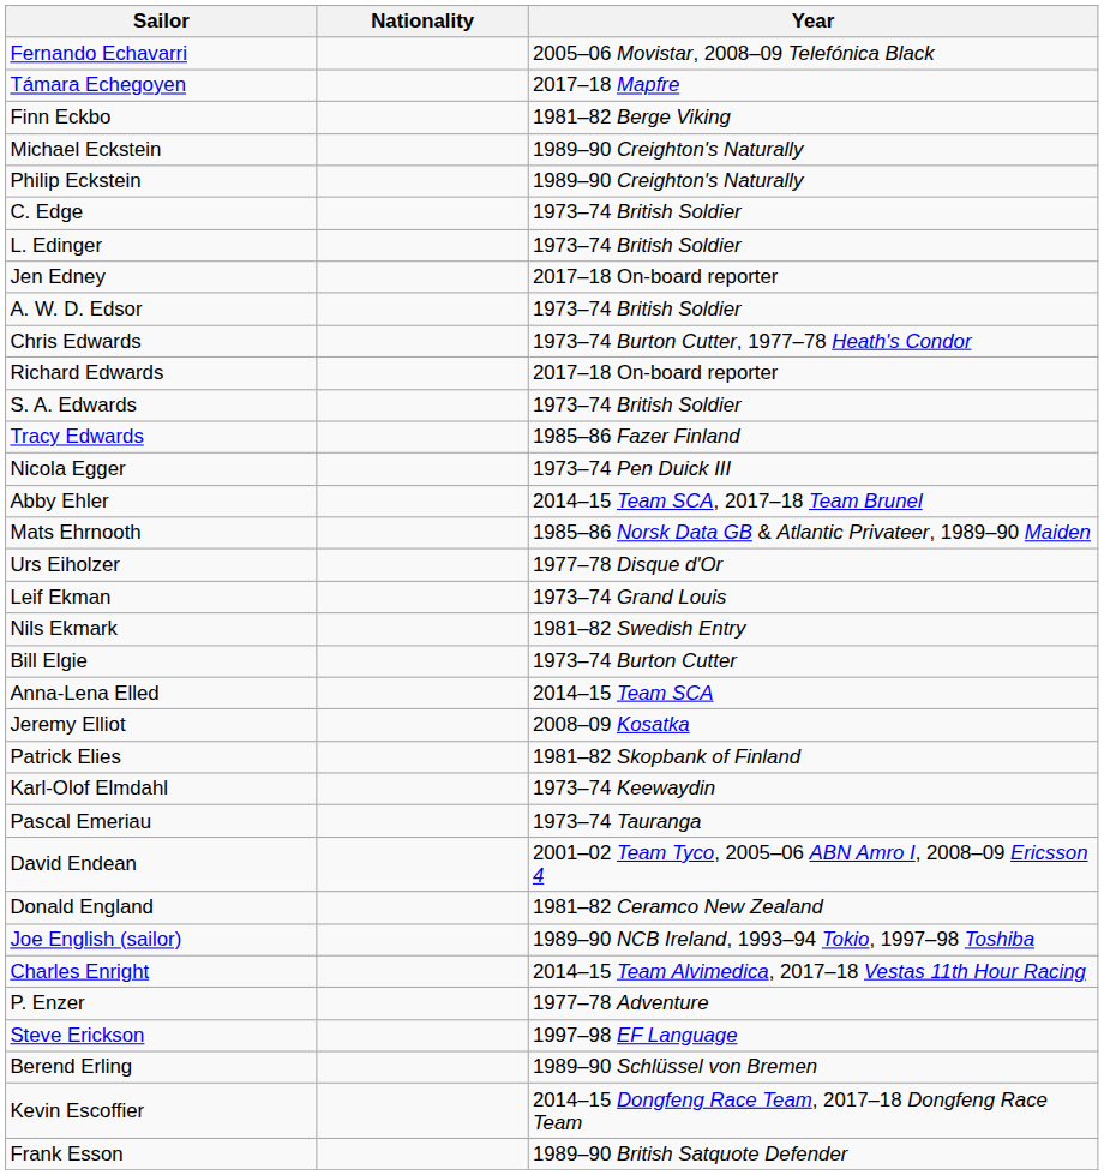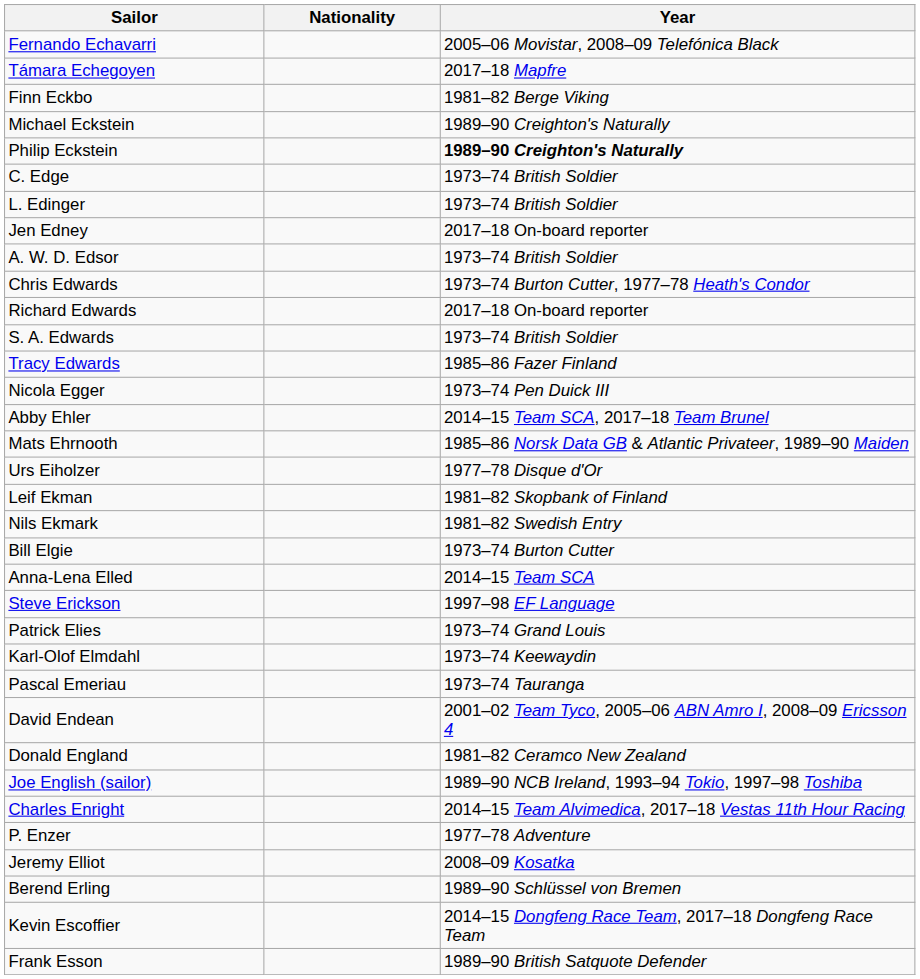Philip Eckstein | Year: normal -> bold
Leif Ekman | Year: 1973–74 Grand Louis -> 1981–82 Skopbank of Finland
rows swapped: Jeremy Elliot <-> Steve Erickson
Patrick Elies | Year: 1981–82 Skopbank of Finland -> 1973–74 Grand Louis
